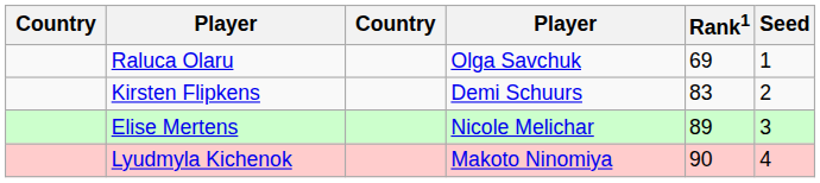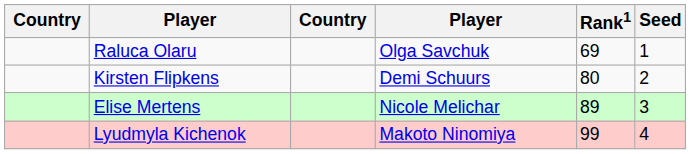Kirsten Flipkens | Rank1: 83 -> 80
Lyudmyla Kichenok | Rank1: 90 -> 99
